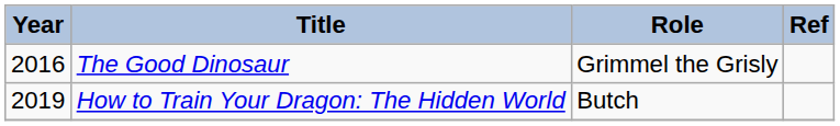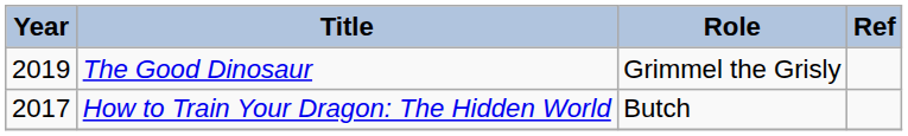The Good Dinosaur | Year: 2016 -> 2019
How to Train Your Dragon: The Hidden World | Year: 2019 -> 2017
